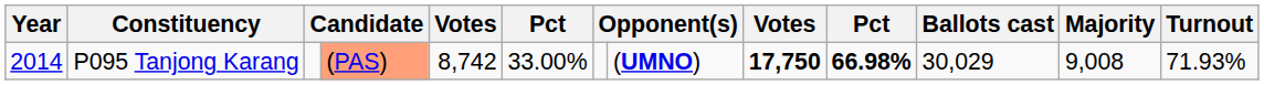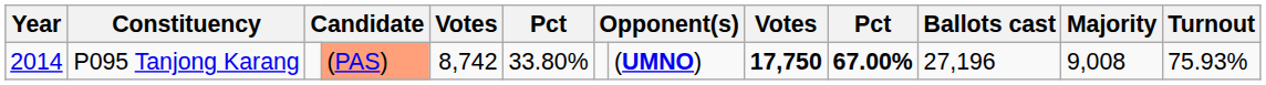P095 Tanjong Karang | column 6: 33.00% -> 33.80%
P095 Tanjong Karang | column 10: 66.98% -> 67.00%
P095 Tanjong Karang | Ballots cast: 30,029 -> 27,196
P095 Tanjong Karang | Turnout: 71.93% -> 75.93%
